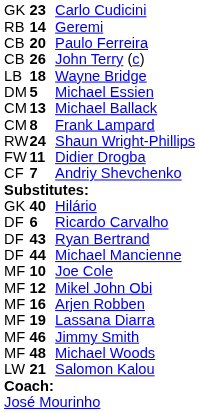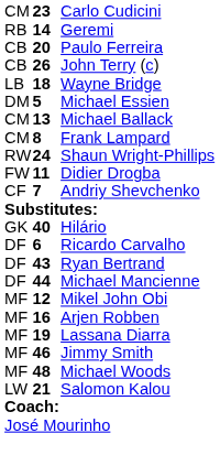Carlo Cudicini | column 1: GK -> CM
- row: MF | 10 | Joe Cole
